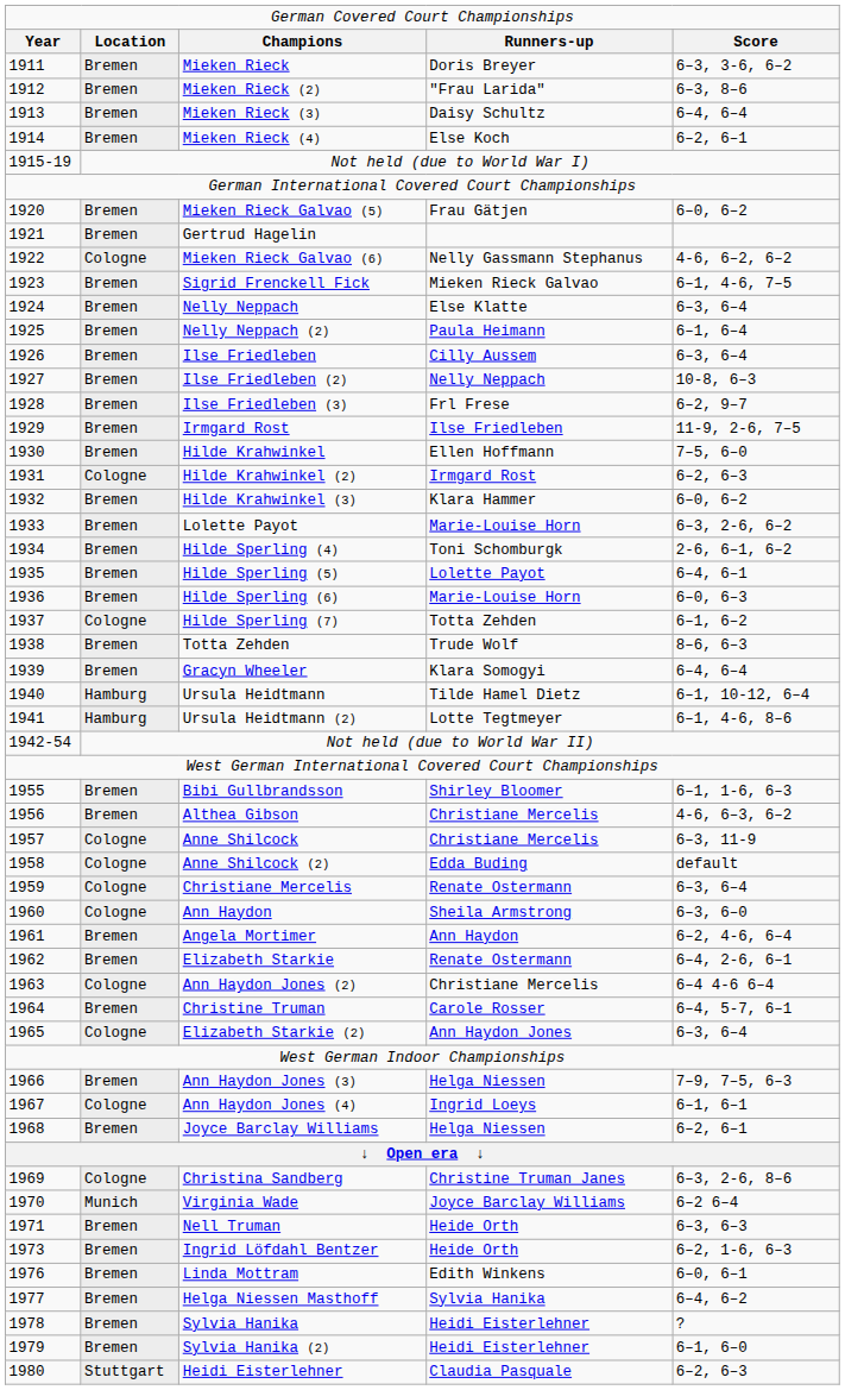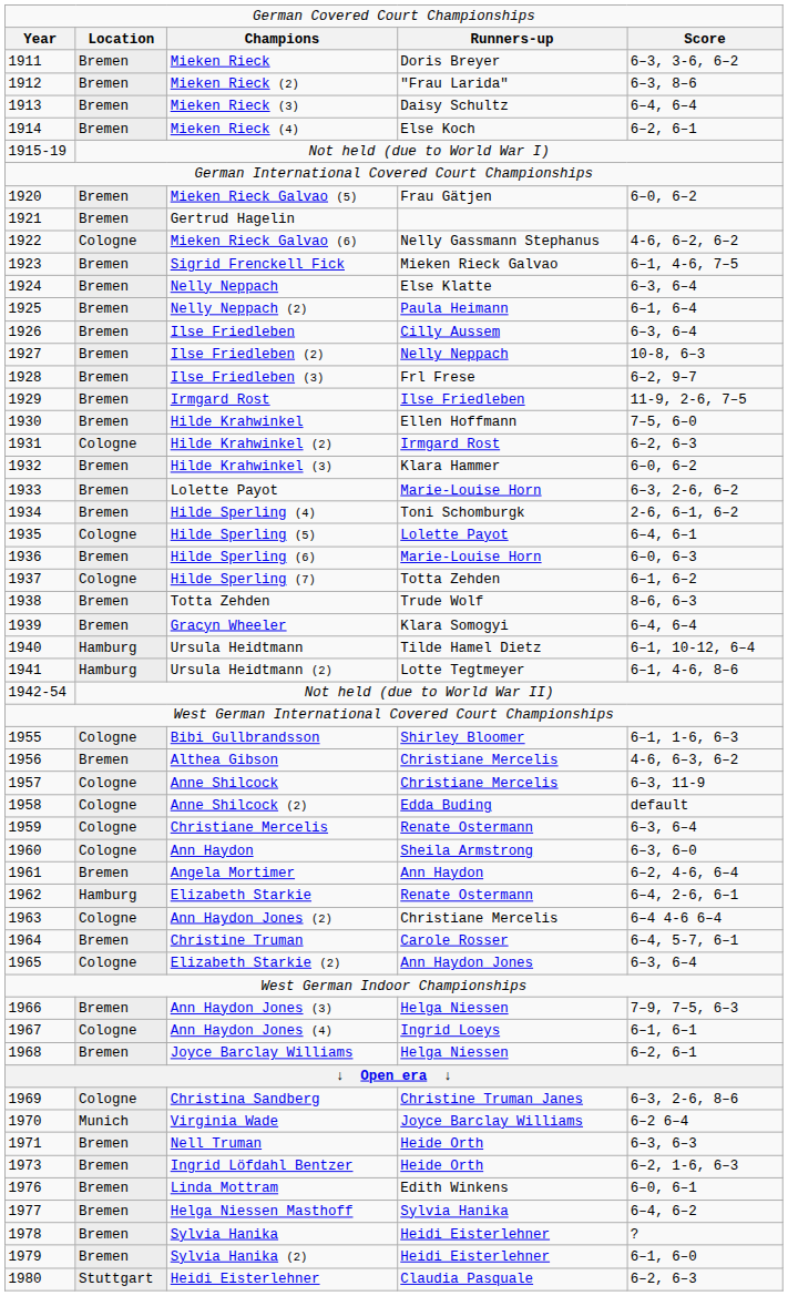Hilde Sperling (5) | column 2: Bremen -> Cologne
Bibi Gullbrandsson | column 2: Bremen -> Cologne
Elizabeth Starkie | column 2: Bremen -> Hamburg
